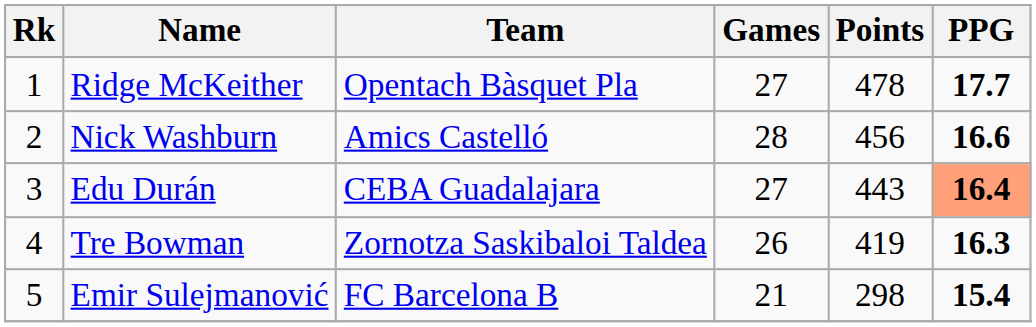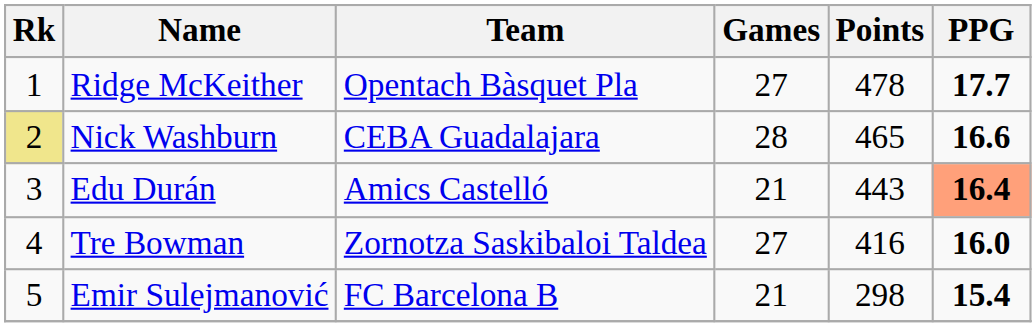Nick Washburn | Rk: no background -> khaki background
Nick Washburn | Team: Amics Castelló -> CEBA Guadalajara
Nick Washburn | Points: 456 -> 465
Edu Durán | Team: CEBA Guadalajara -> Amics Castelló
Edu Durán | Games: 27 -> 21
Tre Bowman | Games: 26 -> 27
Tre Bowman | Points: 419 -> 416
Tre Bowman | PPG: 16.3 -> 16.0
